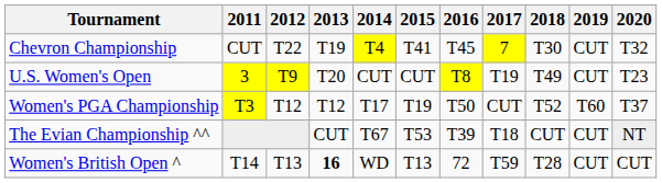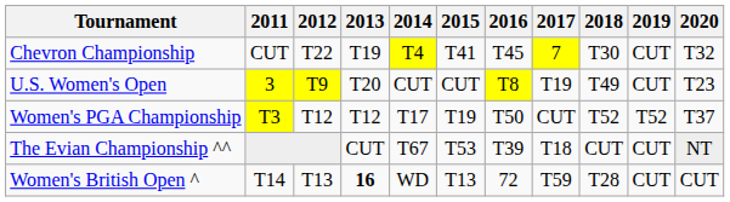Women's PGA Championship | 2019: T60 -> T52
